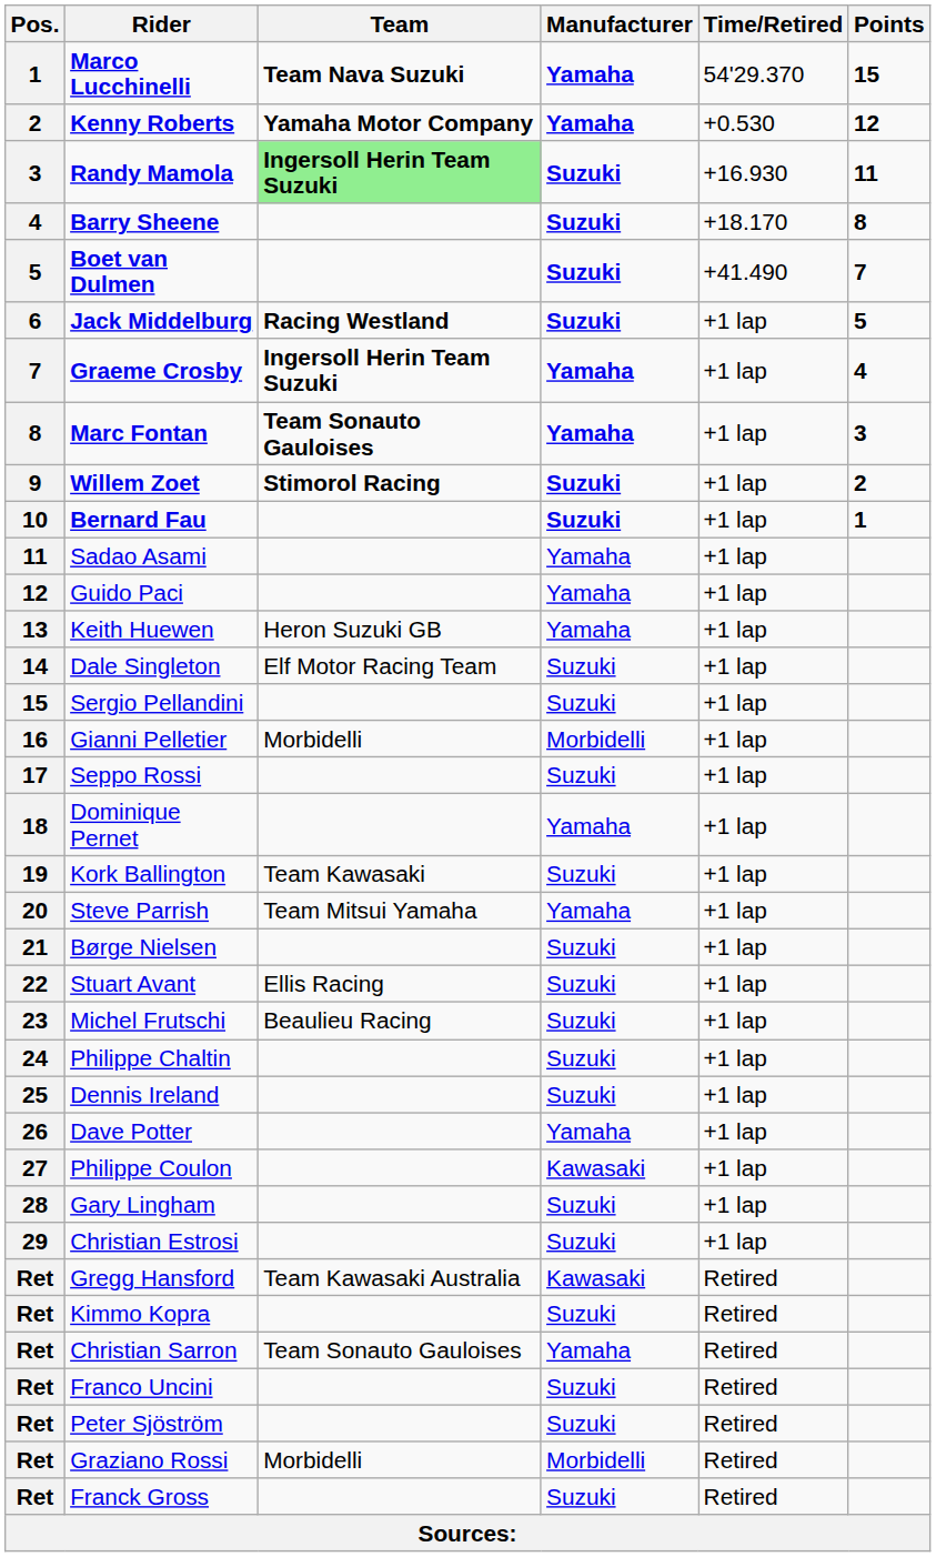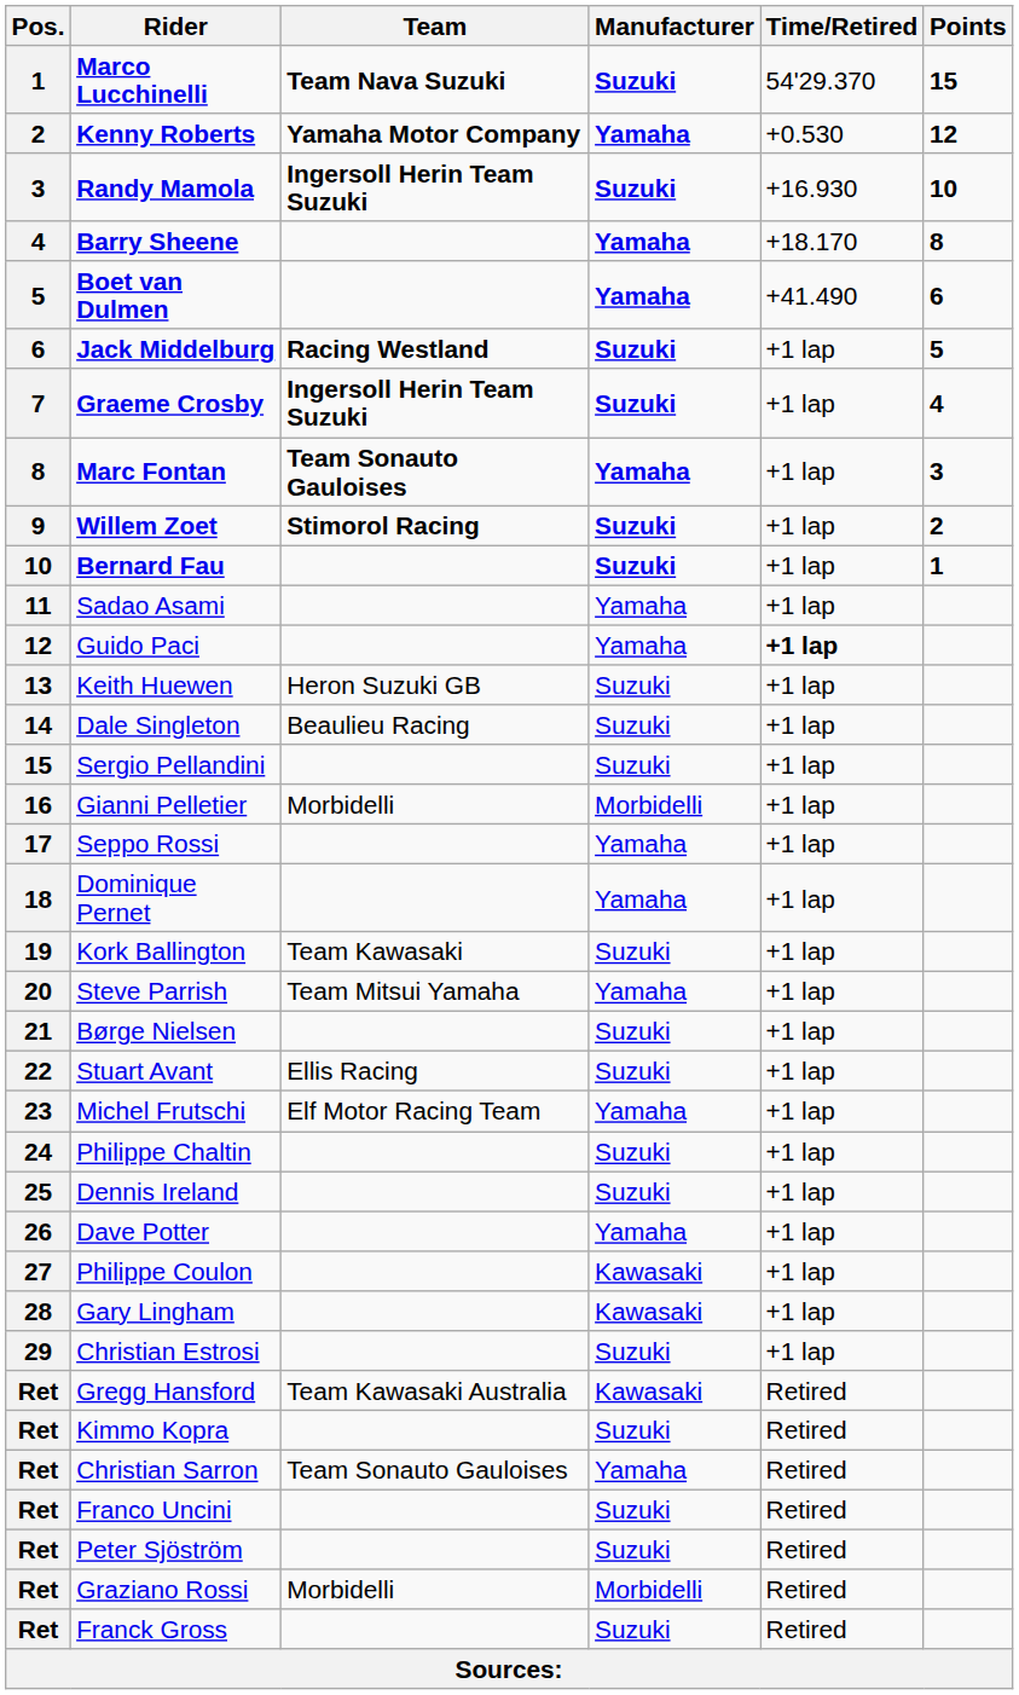Marco Lucchinelli | Manufacturer: Yamaha -> Suzuki
Randy Mamola | Team: lightgreen background -> no background
Randy Mamola | Points: 11 -> 10
Barry Sheene | Manufacturer: Suzuki -> Yamaha
Boet van Dulmen | Manufacturer: Suzuki -> Yamaha
Boet van Dulmen | Points: 7 -> 6
Graeme Crosby | Manufacturer: Yamaha -> Suzuki
Guido Paci | Time/Retired: normal -> bold
Keith Huewen | Manufacturer: Yamaha -> Suzuki
Dale Singleton | Team: Elf Motor Racing Team -> Beaulieu Racing
Seppo Rossi | Manufacturer: Suzuki -> Yamaha
Michel Frutschi | Team: Beaulieu Racing -> Elf Motor Racing Team
Michel Frutschi | Manufacturer: Suzuki -> Yamaha
Gary Lingham | Manufacturer: Suzuki -> Kawasaki
